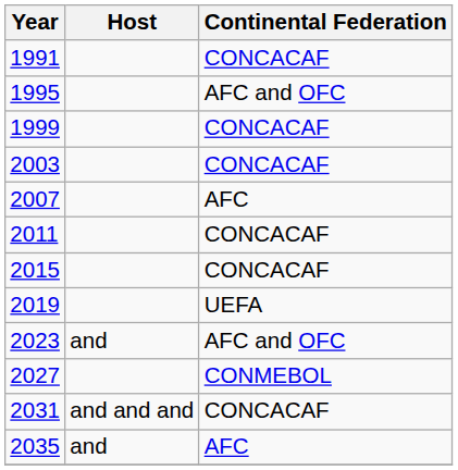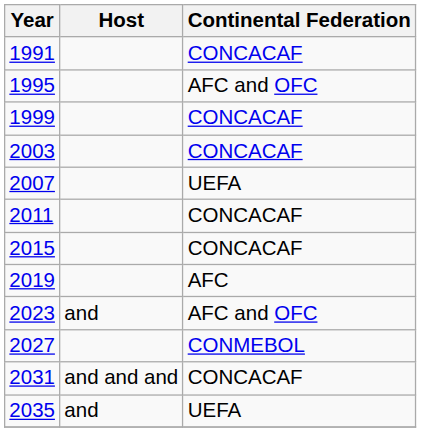2007 | Continental Federation: AFC -> UEFA
2019 | Continental Federation: UEFA -> AFC
2035 | Continental Federation: AFC -> UEFA
